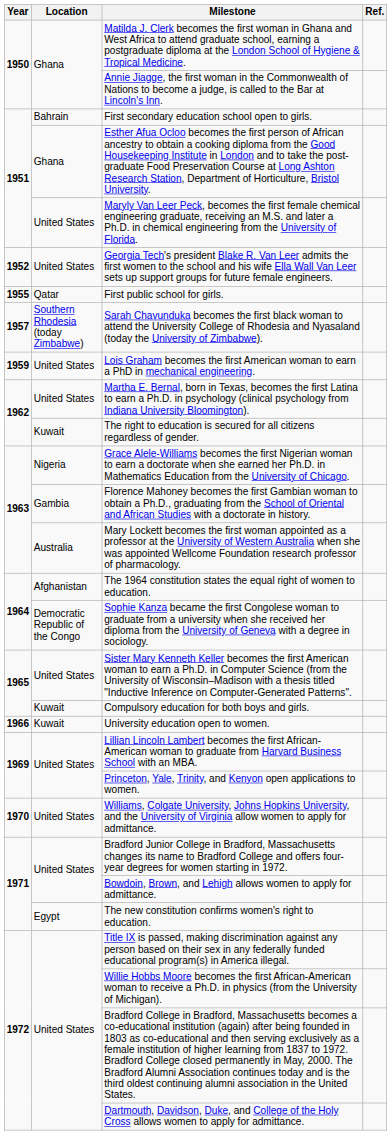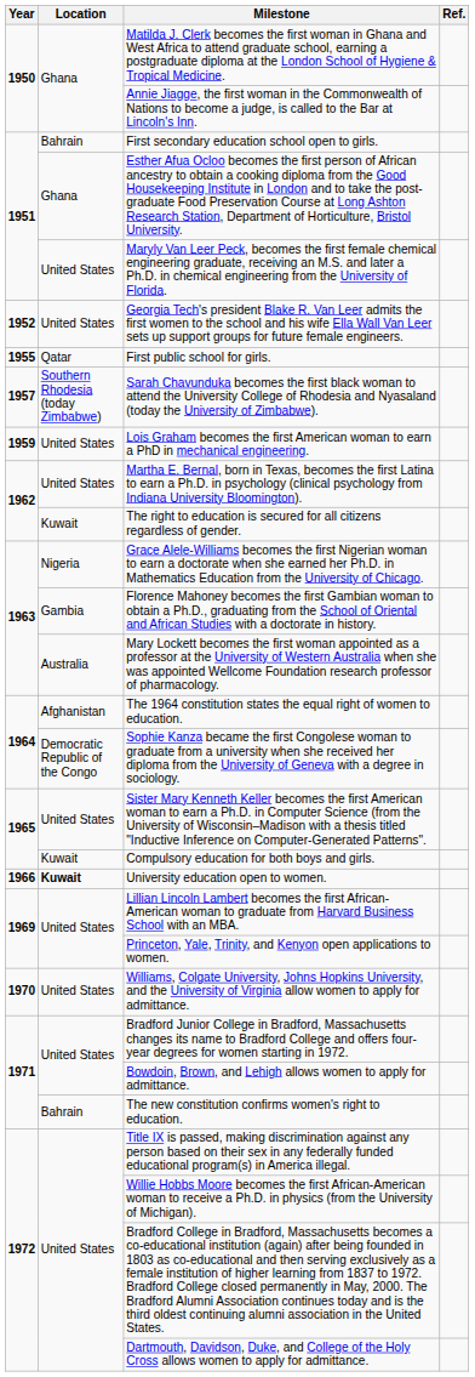University education open to women. | Location: normal -> bold
The new constitution confirms women's right to education. | Location: Egypt -> Bahrain
